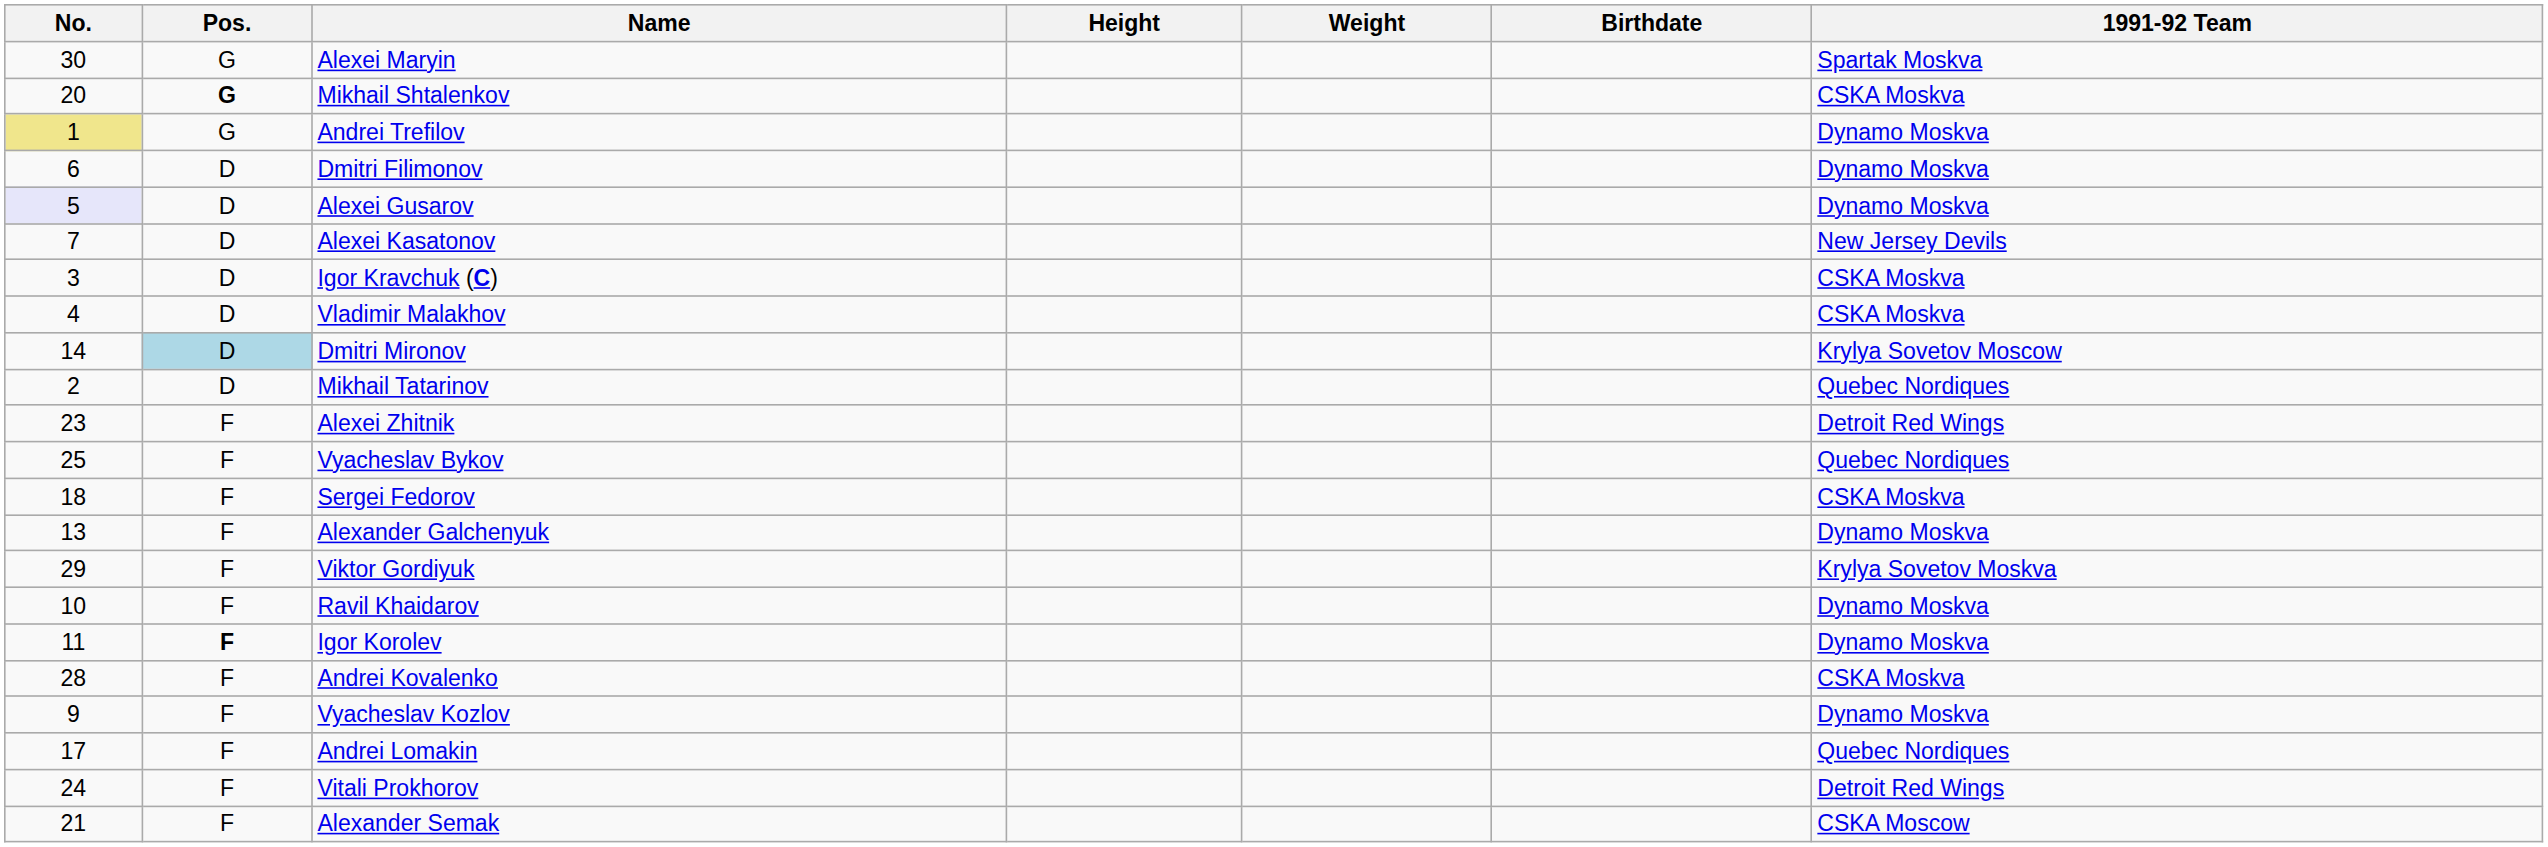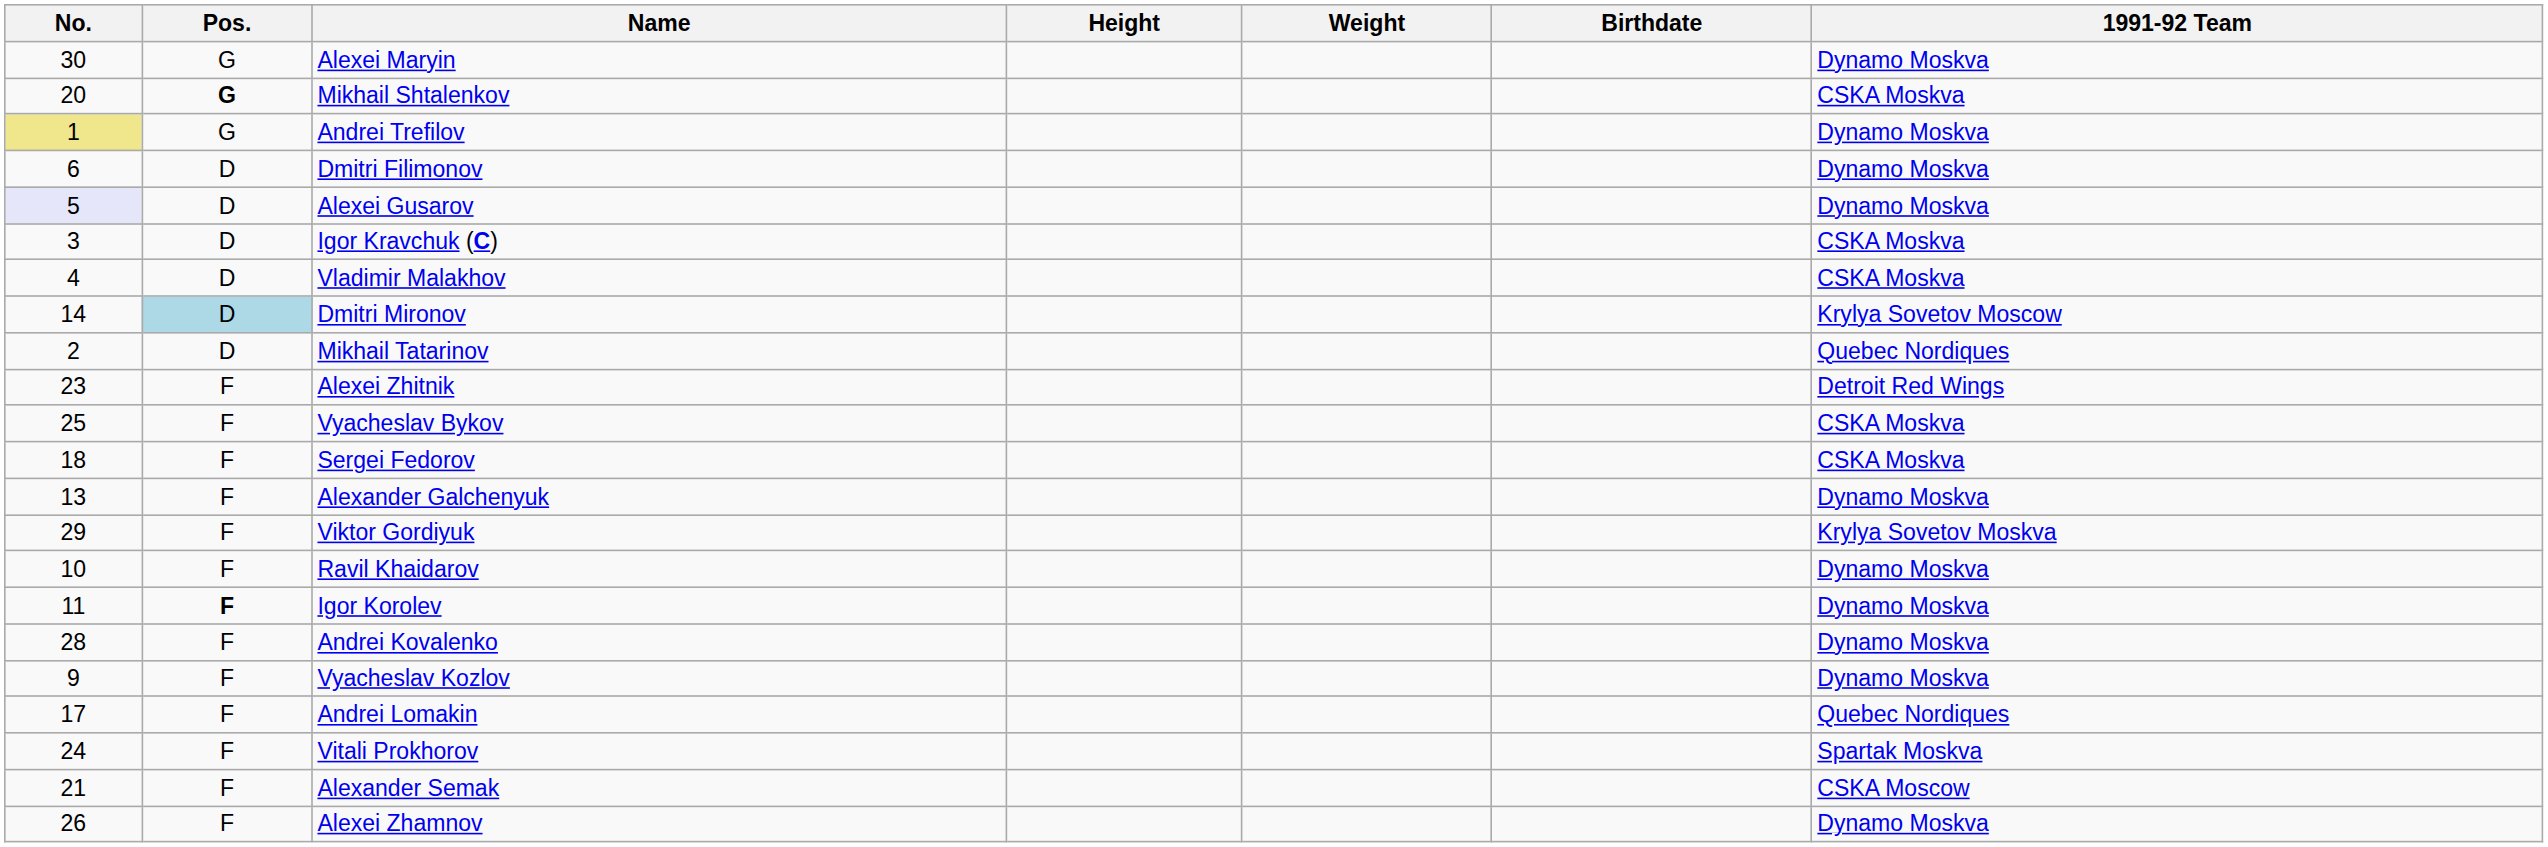Alexei Maryin | 1991-92 Team: Spartak Moskva -> Dynamo Moskva
- row: 7 | D | Alexei Kasatonov | New Jersey Devils
Vyacheslav Bykov | 1991-92 Team: Quebec Nordiques -> CSKA Moskva
Andrei Kovalenko | 1991-92 Team: CSKA Moskva -> Dynamo Moskva
Vitali Prokhorov | 1991-92 Team: Detroit Red Wings -> Spartak Moskva
+ row: 26 | F | Alexei Zhamnov | Dynamo Moskva
